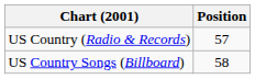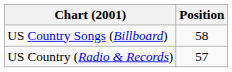rows swapped: US Country Songs (Billboard) <-> US Country (Radio & Records)
